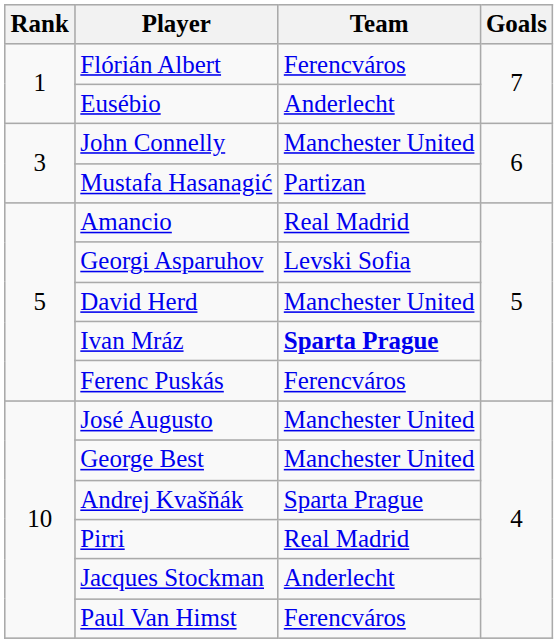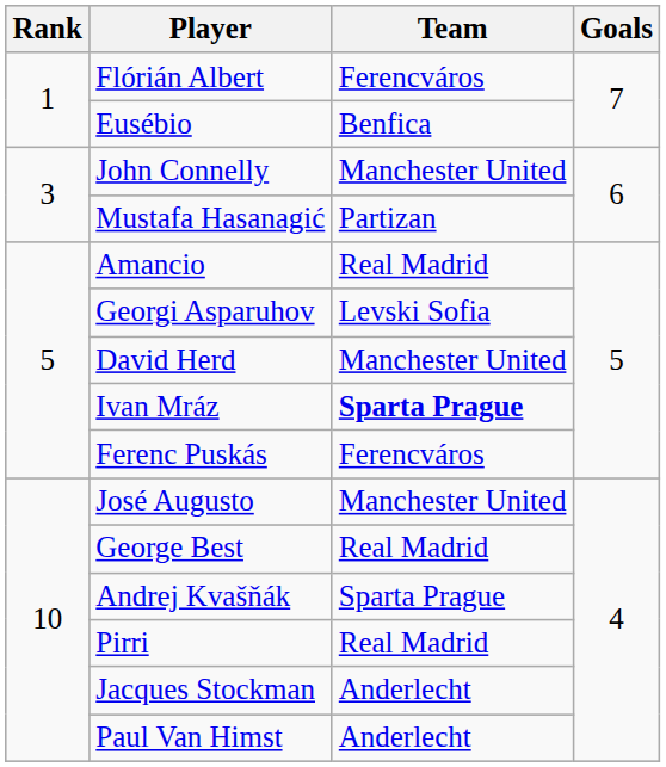Eusébio | Team: Anderlecht -> Benfica
George Best | Team: Manchester United -> Real Madrid
Paul Van Himst | Team: Ferencváros -> Anderlecht
